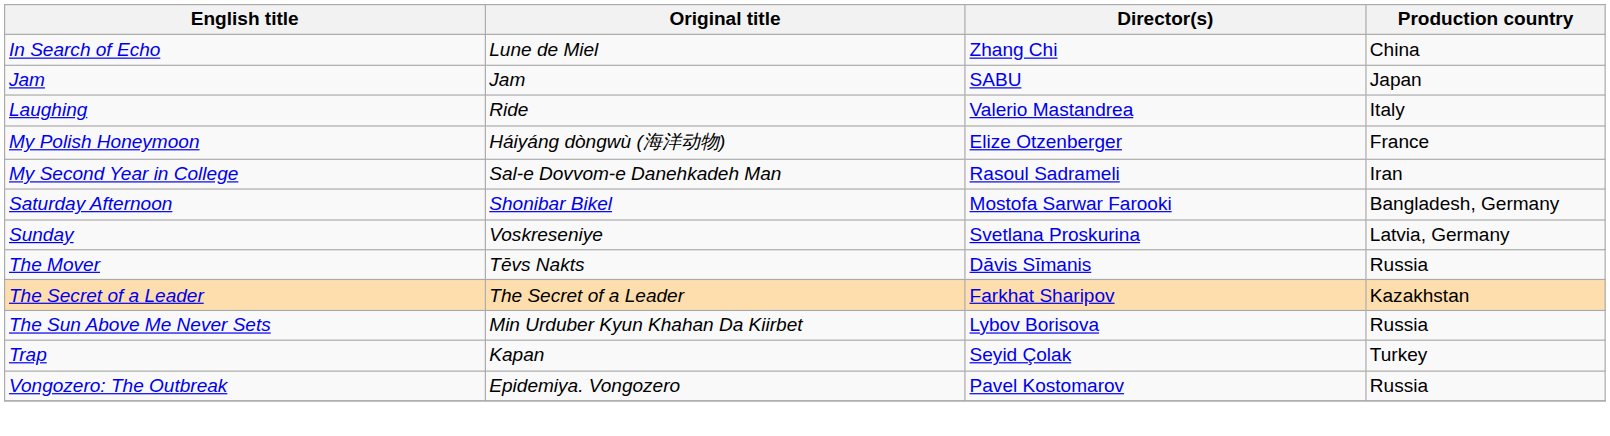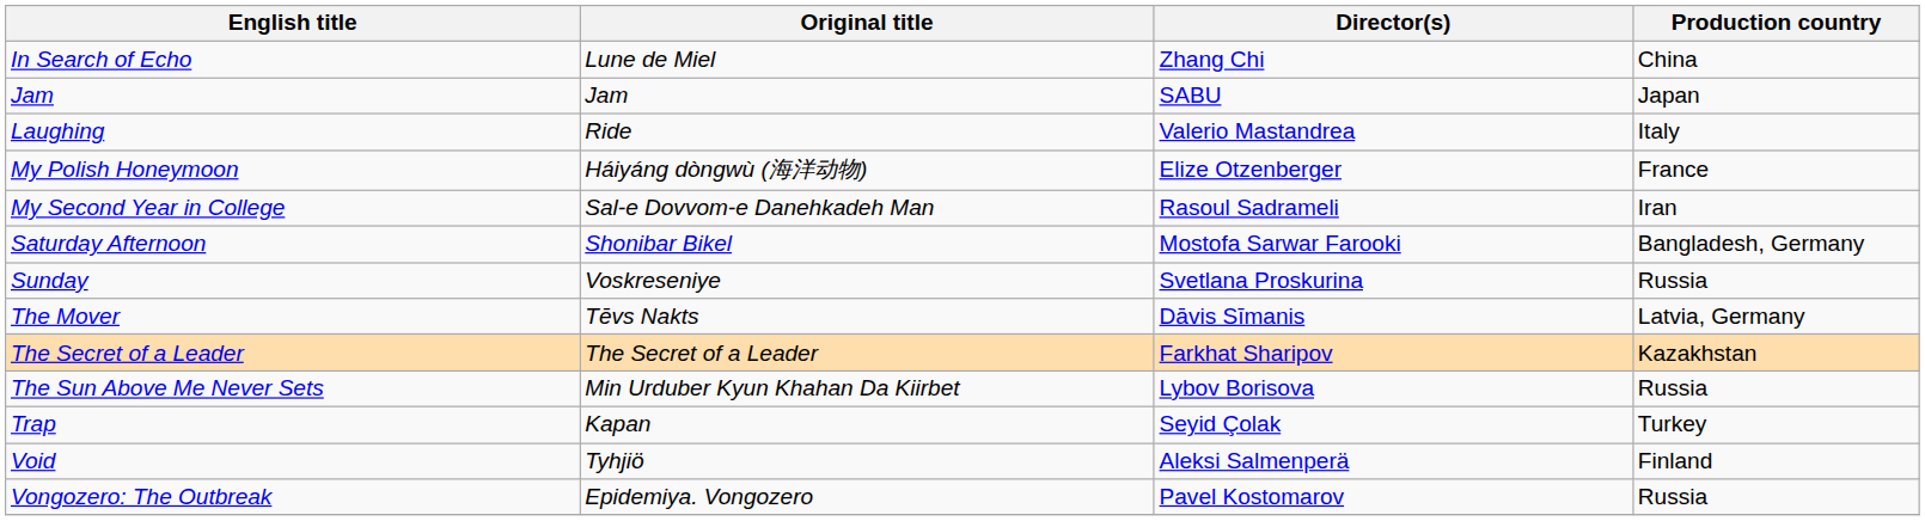Sunday | Production country: Latvia, Germany -> Russia
The Mover | Production country: Russia -> Latvia, Germany
+ row: Void | Tyhjiö | Aleksi Salmenperä | Finland
